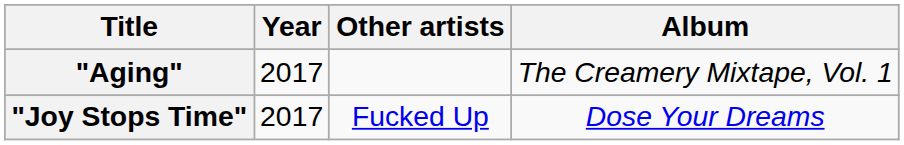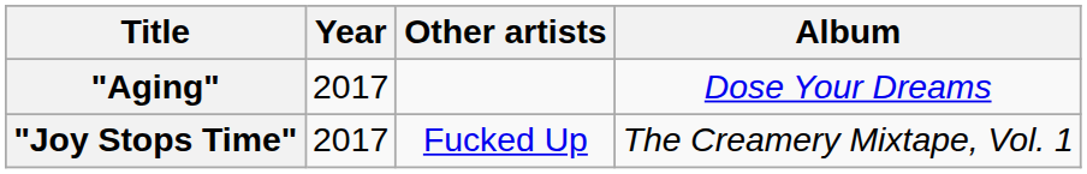"Aging" | Album: The Creamery Mixtape, Vol. 1 -> Dose Your Dreams
"Joy Stops Time" | Album: Dose Your Dreams -> The Creamery Mixtape, Vol. 1
